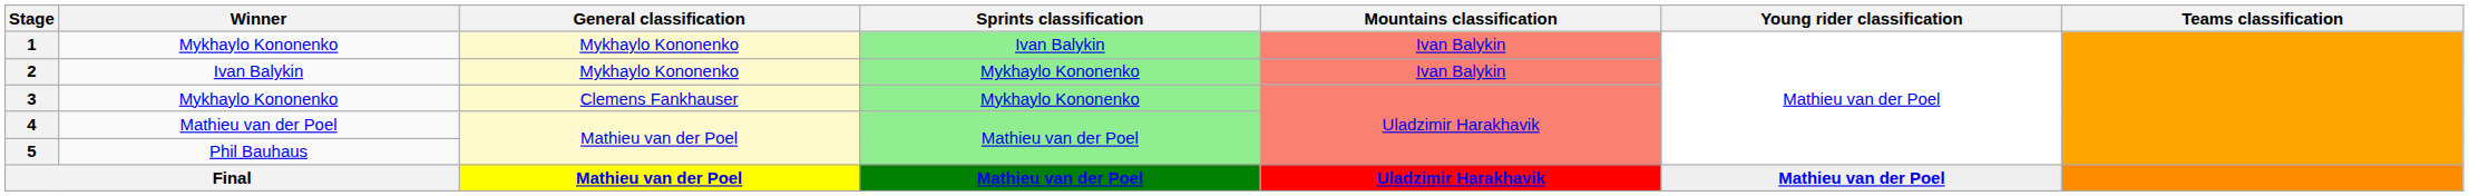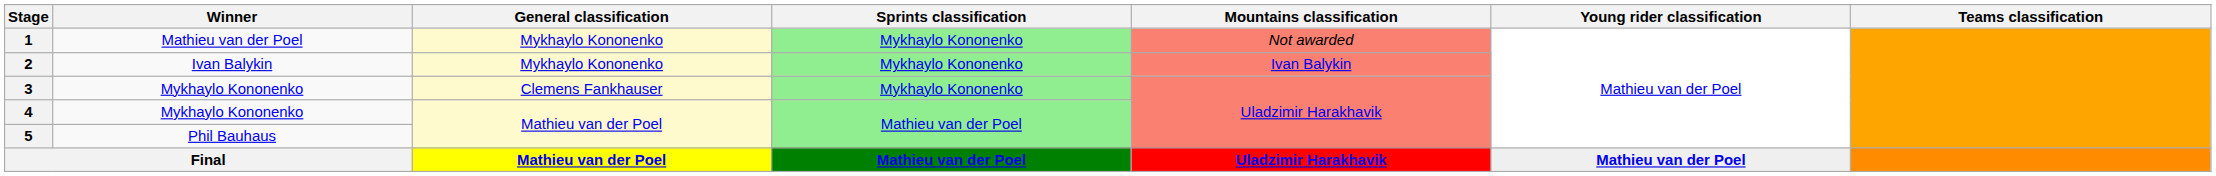1 | Winner: Mykhaylo Kononenko -> Mathieu van der Poel
1 | Sprints classification: Ivan Balykin -> Mykhaylo Kononenko
1 | Mountains classification: Ivan Balykin -> Not awarded
4 | Winner: Mathieu van der Poel -> Mykhaylo Kononenko
